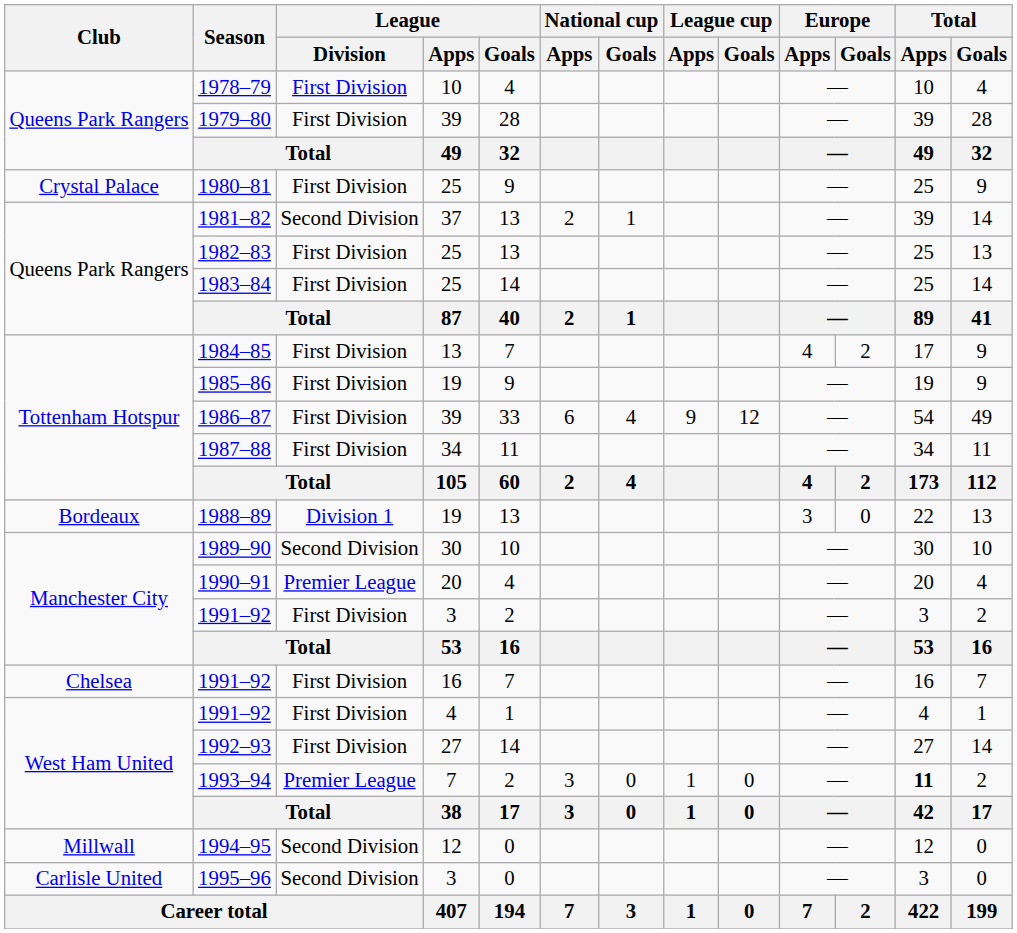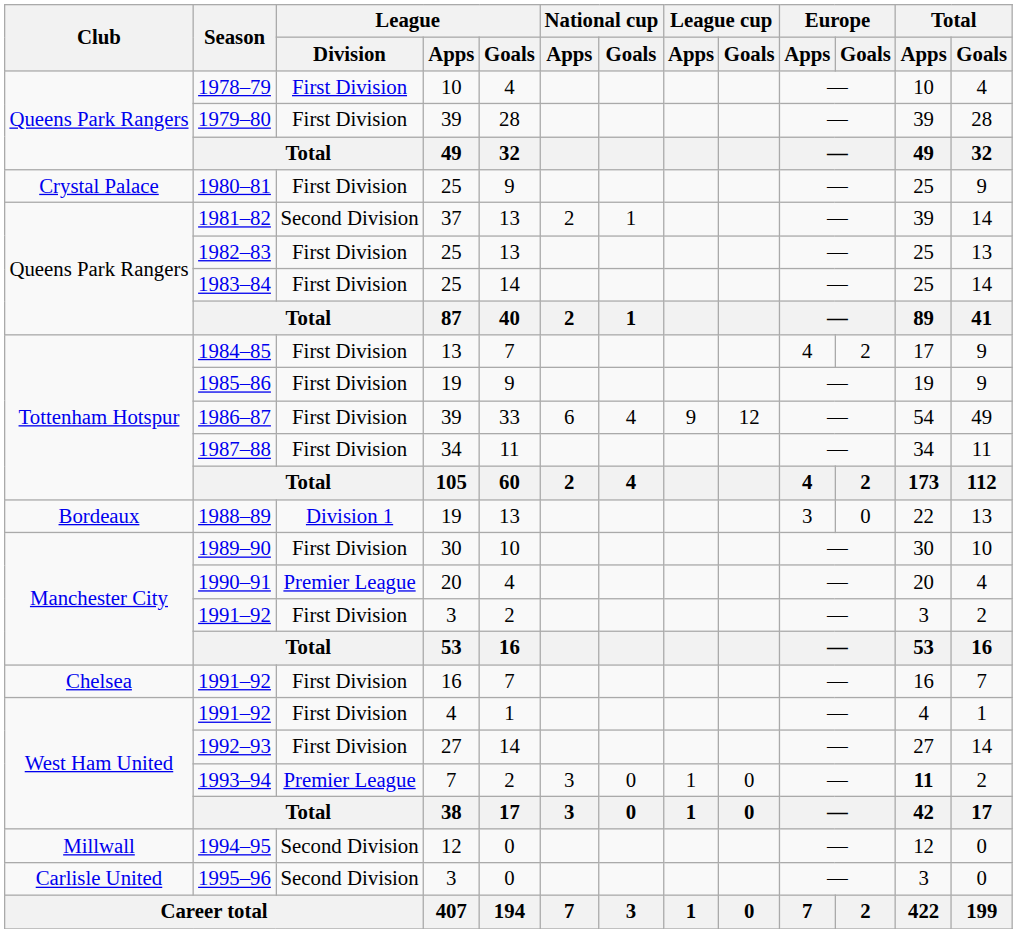1989–90 | League / Division: Second Division -> First Division
